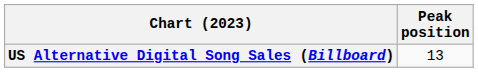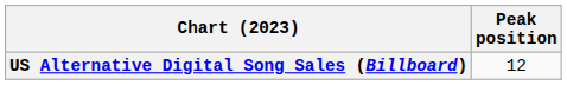US Alternative Digital Song Sales (Billboard) | Peak position: 13 -> 12
